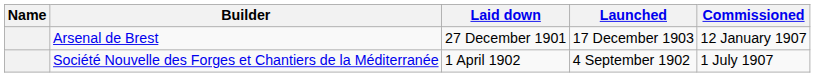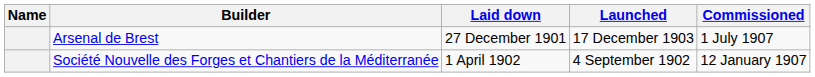Arsenal de Brest | Commissioned: 12 January 1907 -> 1 July 1907
Société Nouvelle des Forges et Chantiers de la Méditerranée | Commissioned: 1 July 1907 -> 12 January 1907
